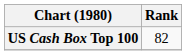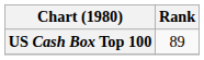US Cash Box Top 100 | Rank: 82 -> 89
